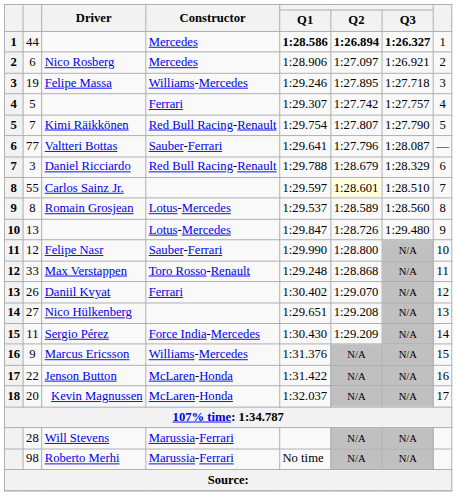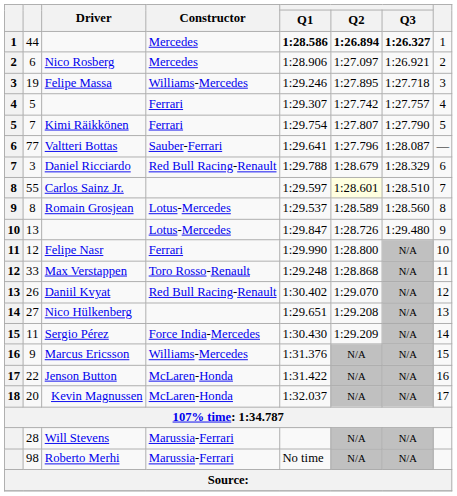Kimi Räikkönen | Constructor: Red Bull Racing-Renault -> Ferrari
Felipe Nasr | Constructor: Sauber-Ferrari -> Ferrari
Daniil Kvyat | Constructor: Ferrari -> Red Bull Racing-Renault
